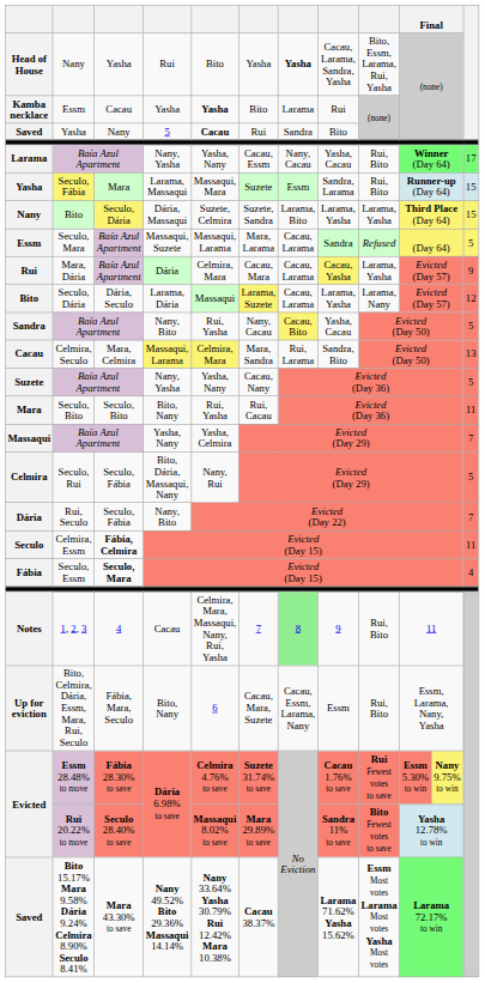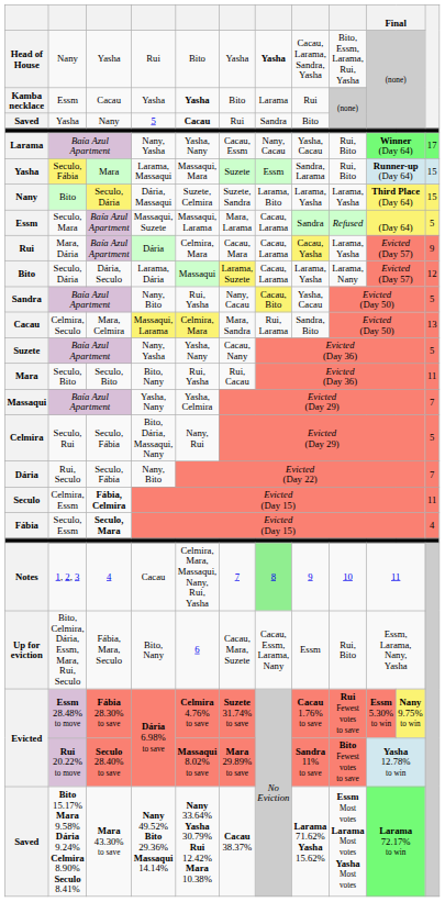Notes | column 9: Rui, Bito -> 10
